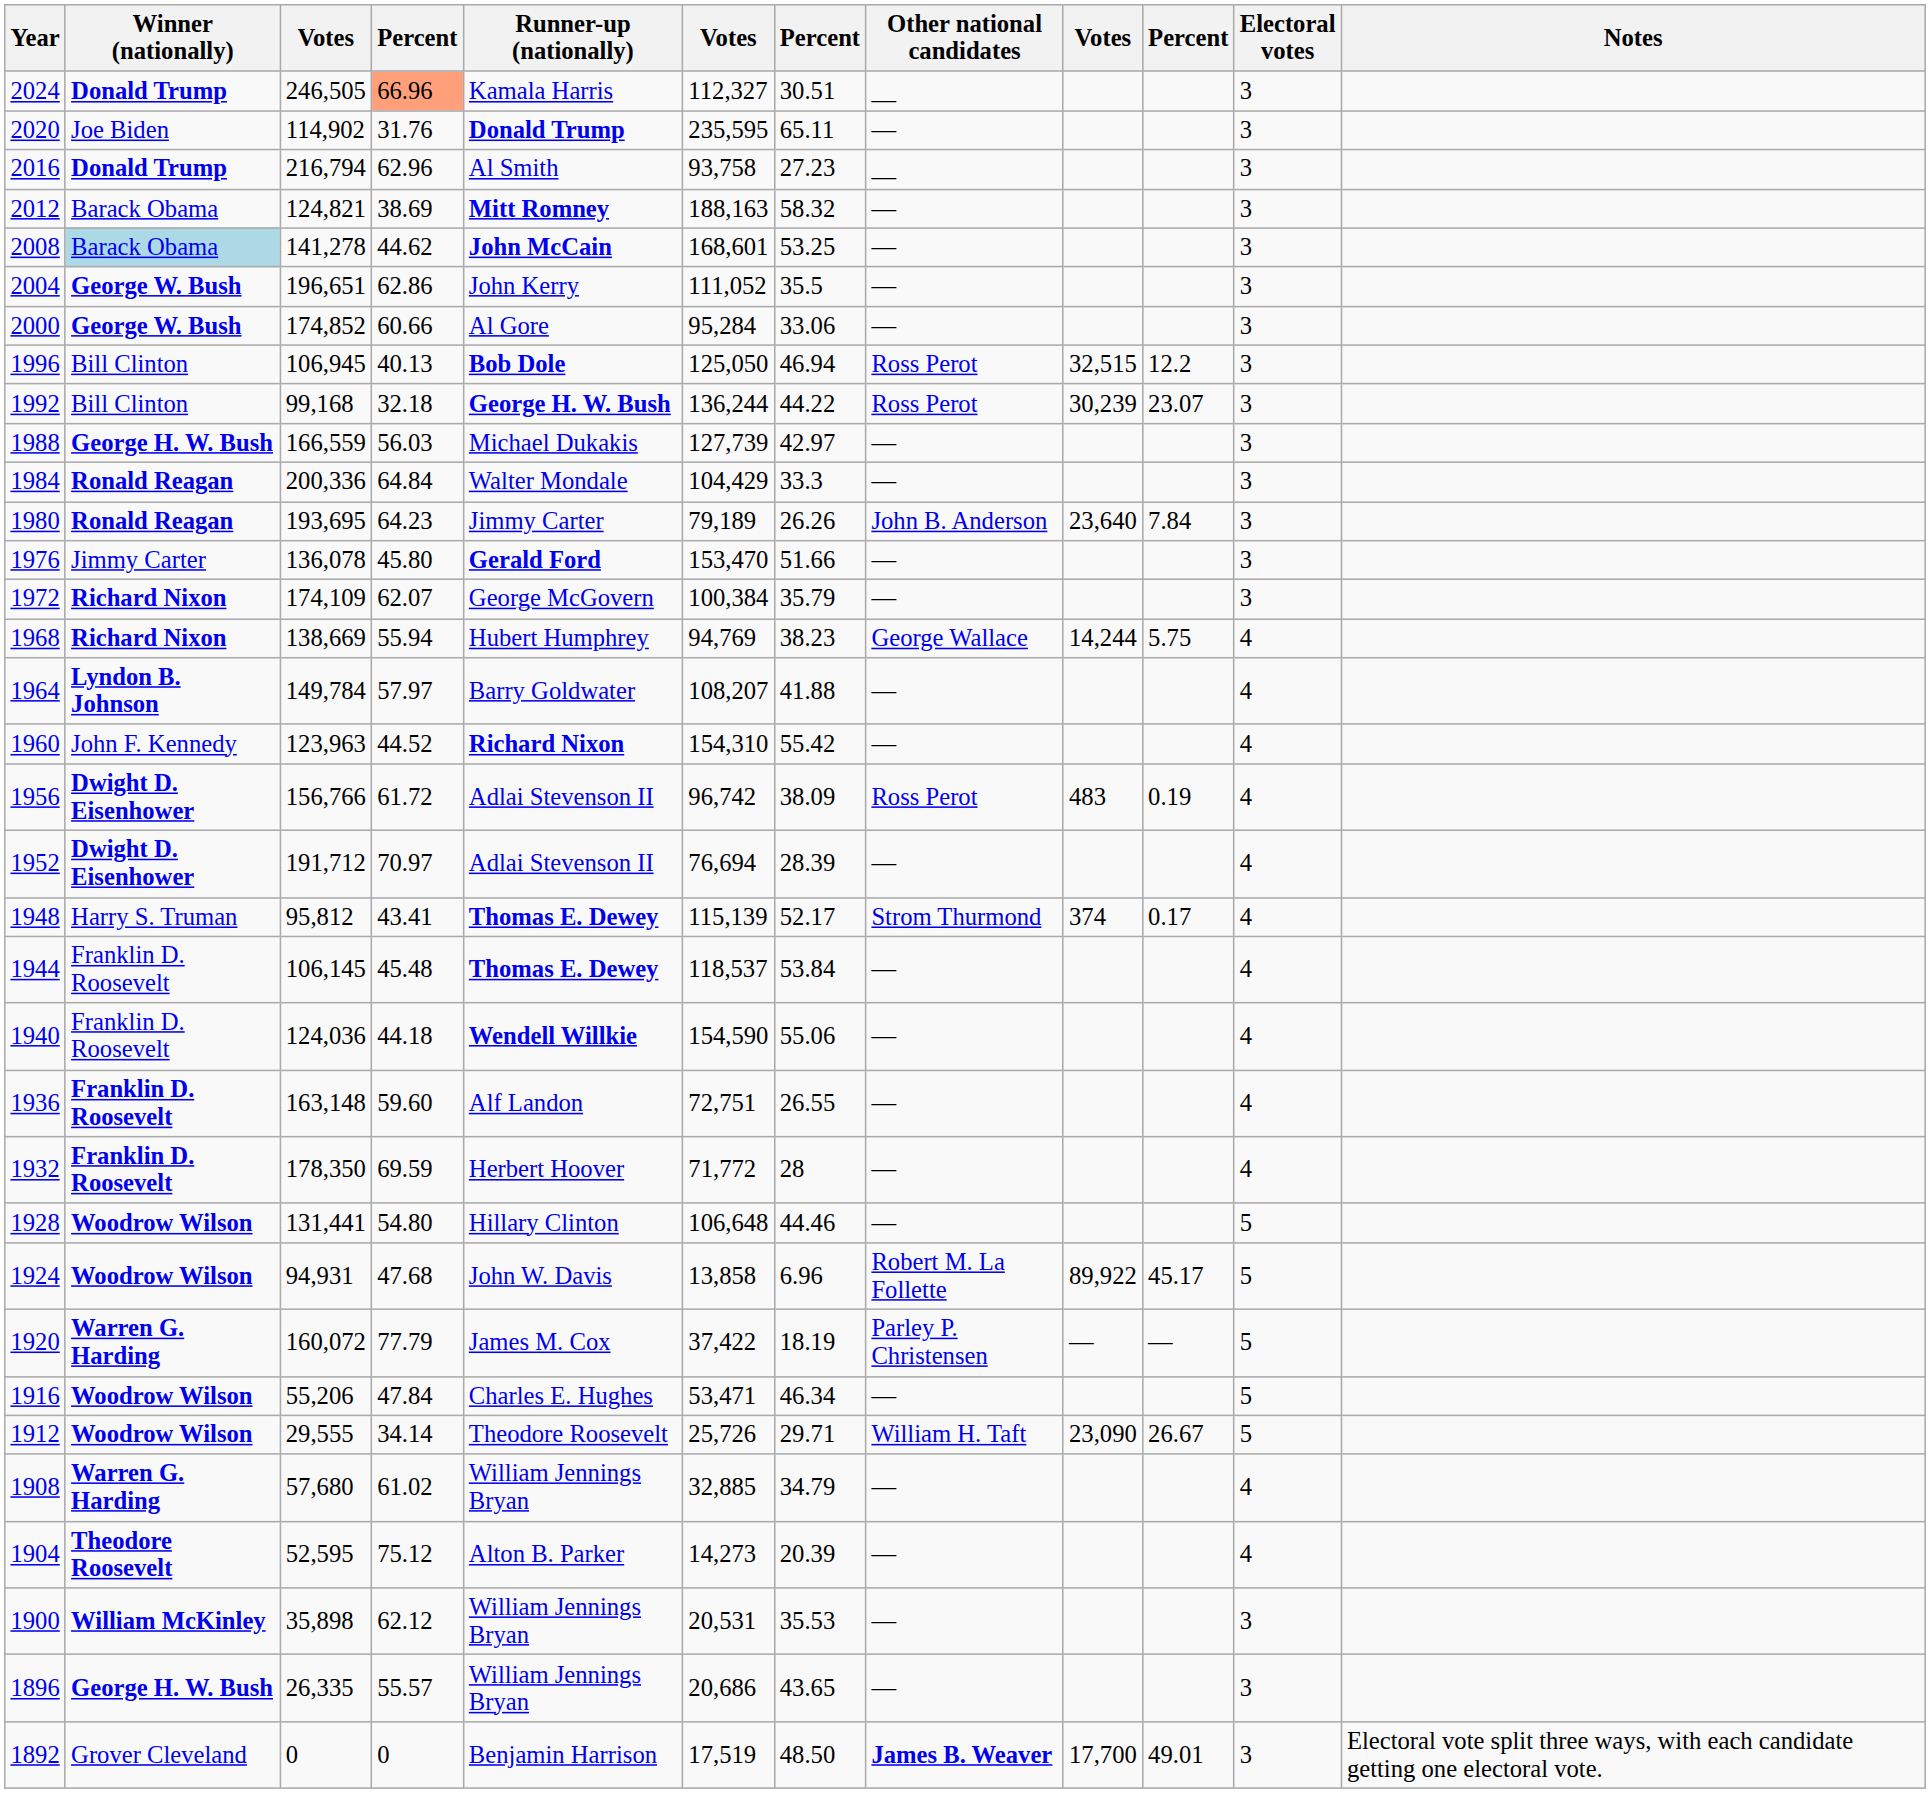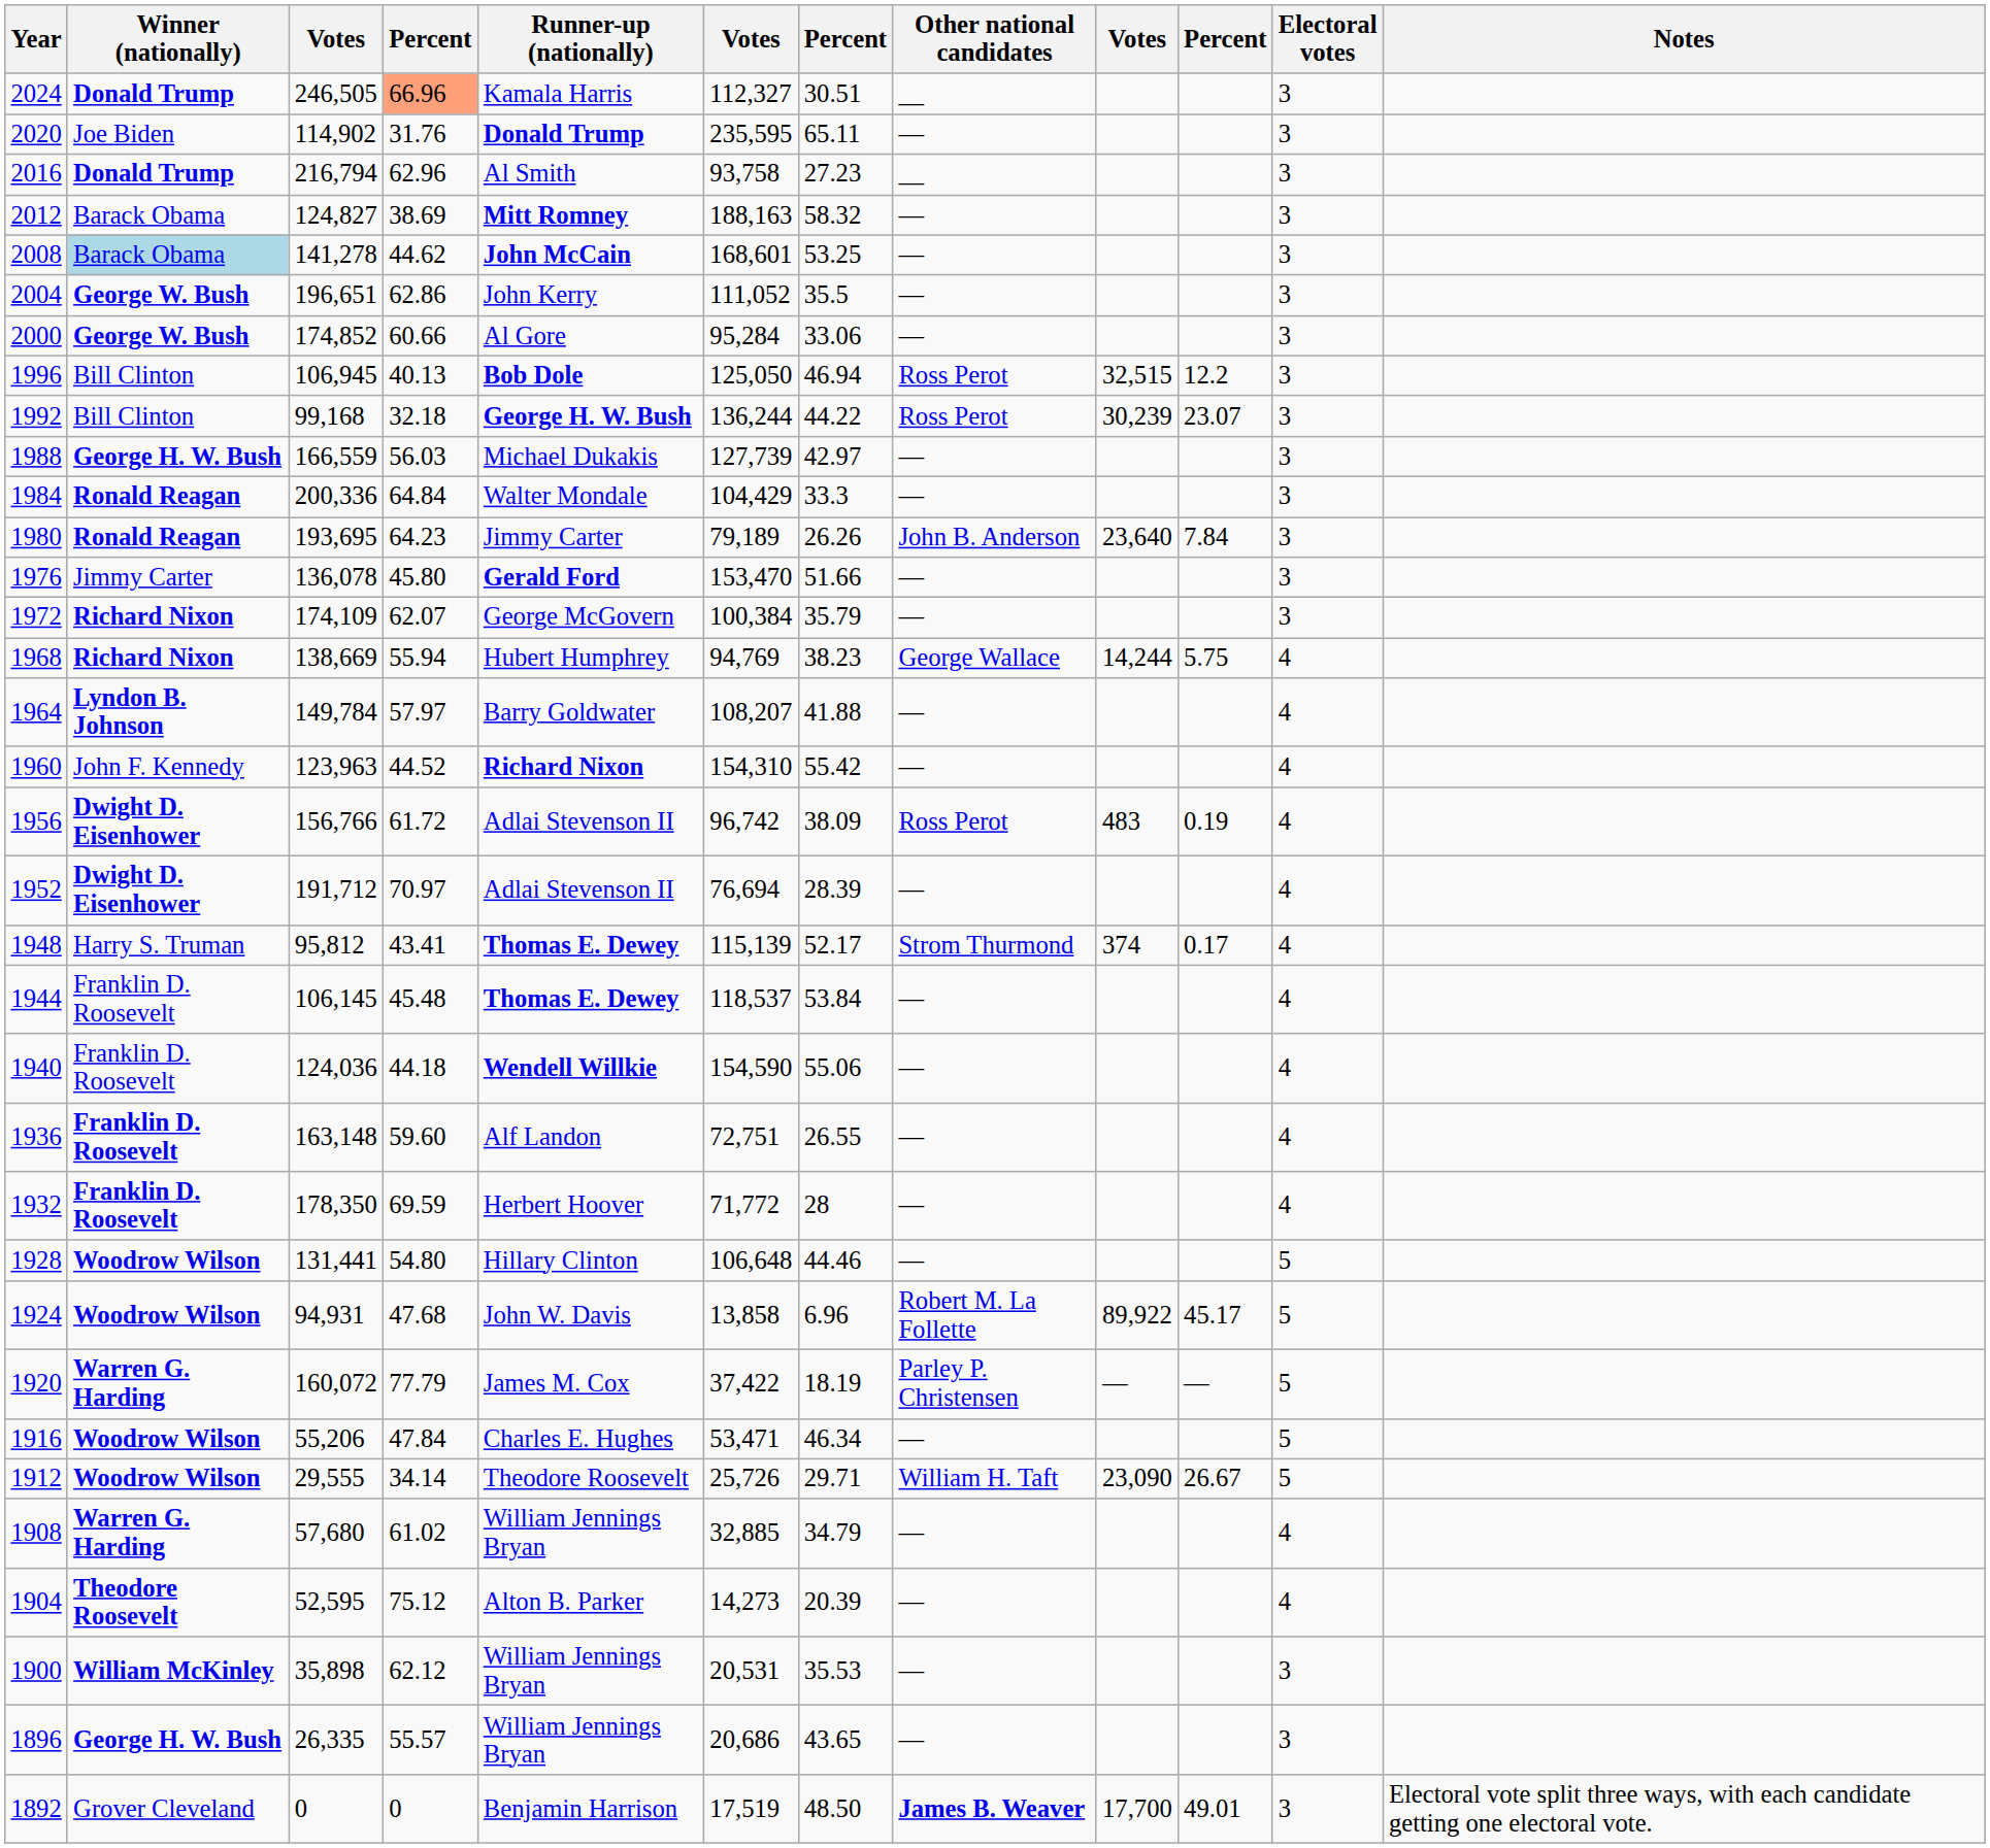2012 | column 3: 124,821 -> 124,827
